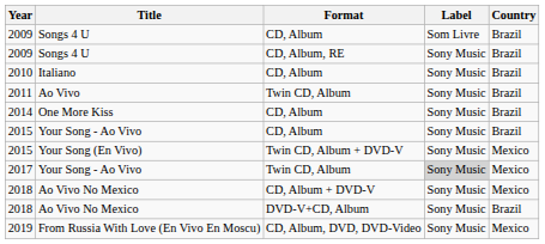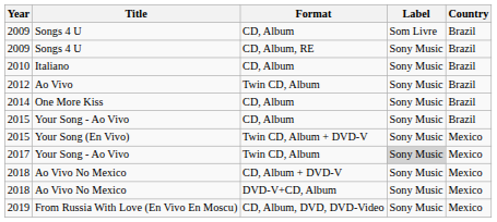Ao Vivo | Year: 2011 -> 2012
Ao Vivo No Mexico / DVD-V+CD, Album | Country: Brazil -> Mexico
